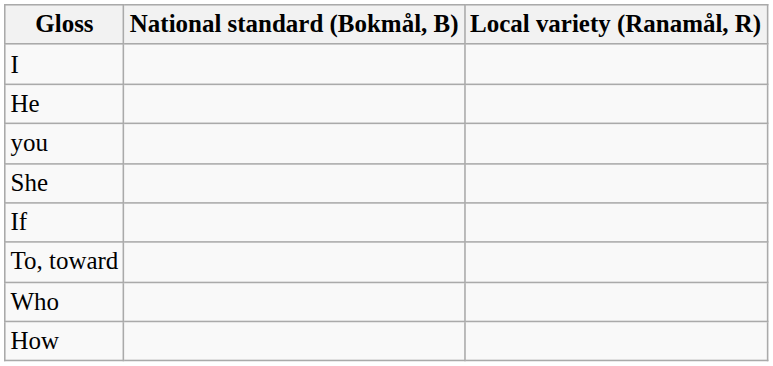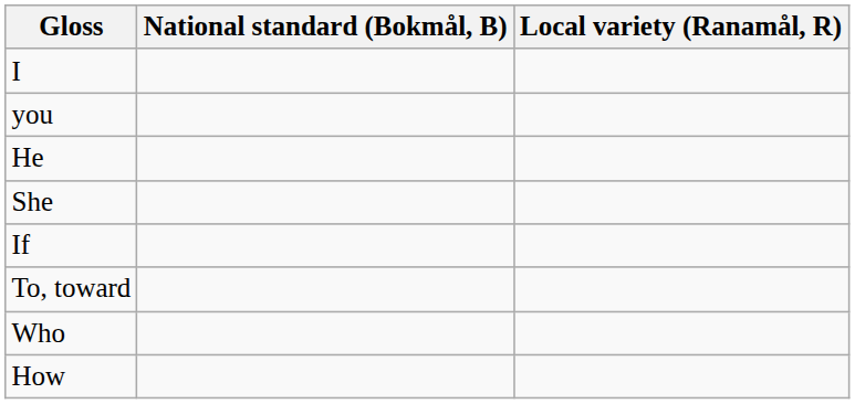rows swapped: you <-> He
